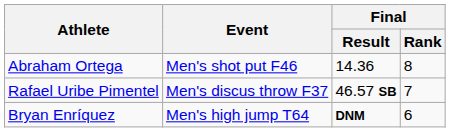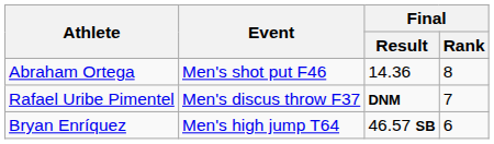Rafael Uribe Pimentel | Final / Result: 46.57 SB -> DNM
Bryan Enríquez | Final / Result: DNM -> 46.57 SB
